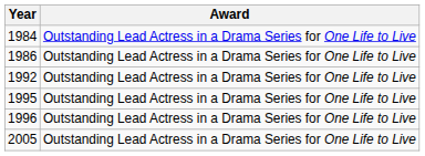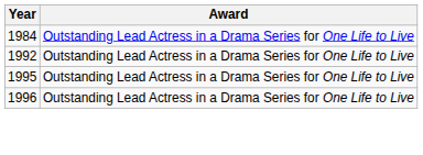- row: 1986 | Outstanding Lead Actress in a Drama Series for One Life to Live
- row: 2005 | Outstanding Lead Actress in a Drama Series for One Life to Live
